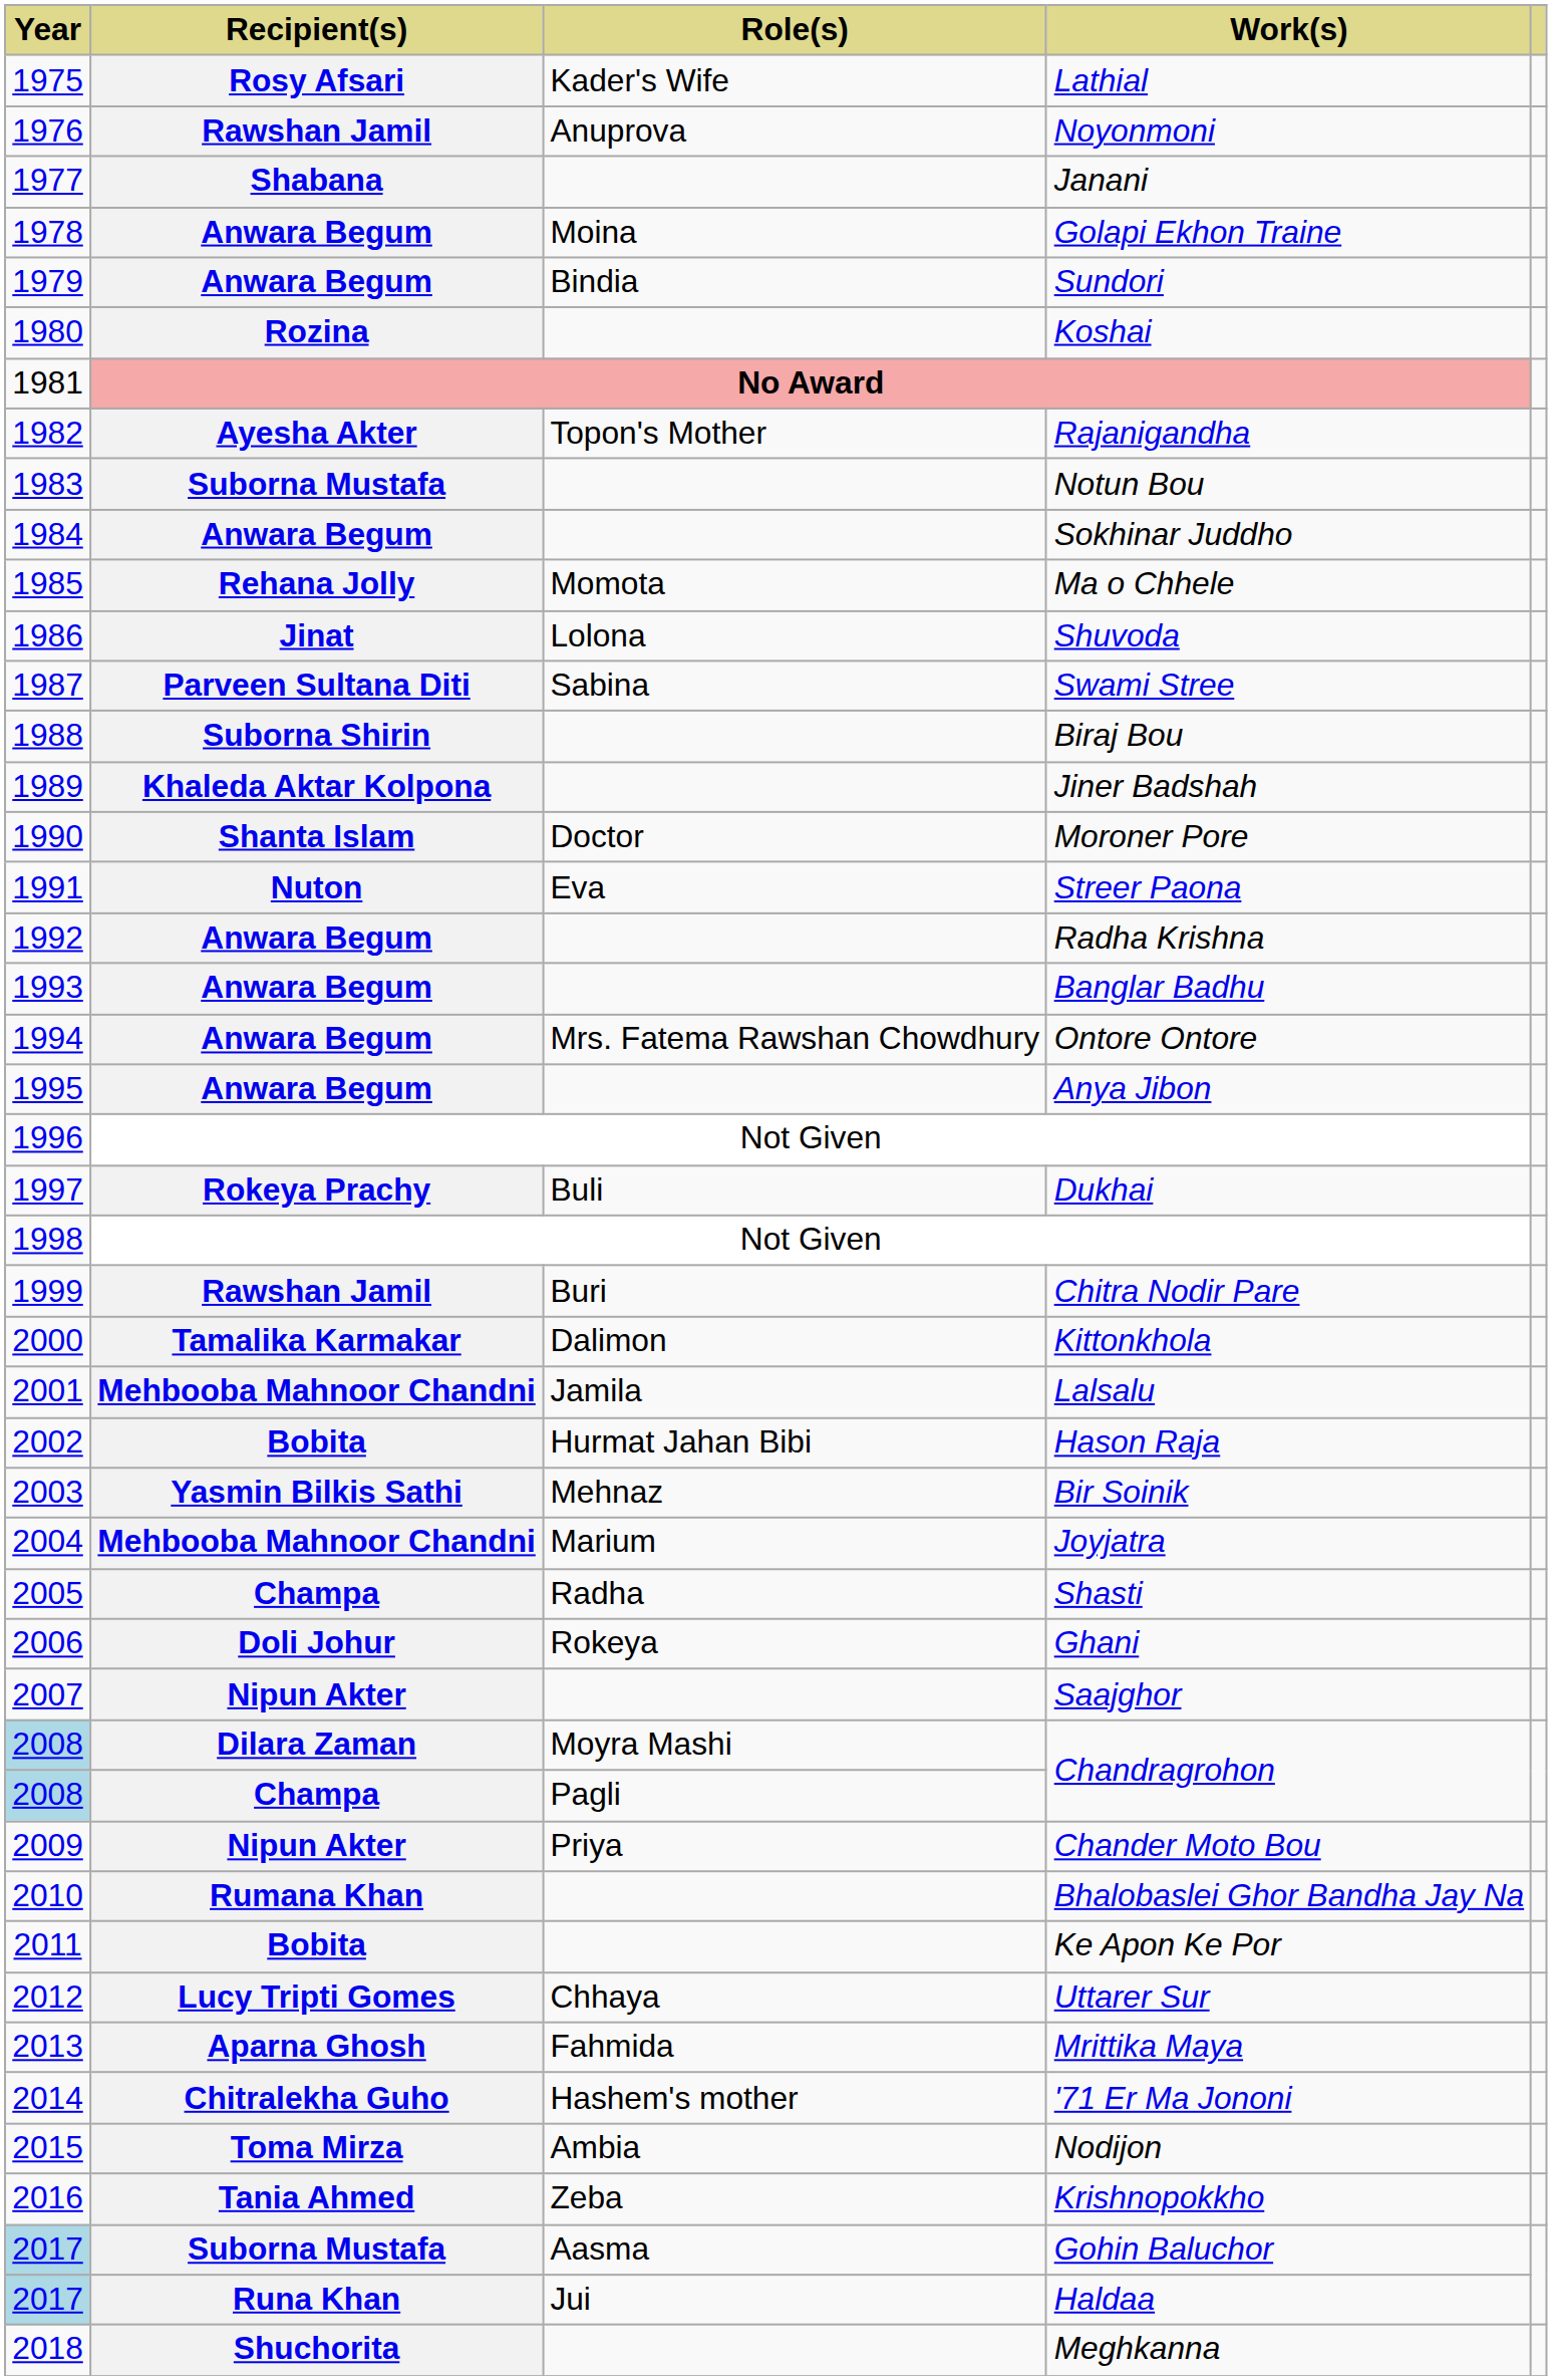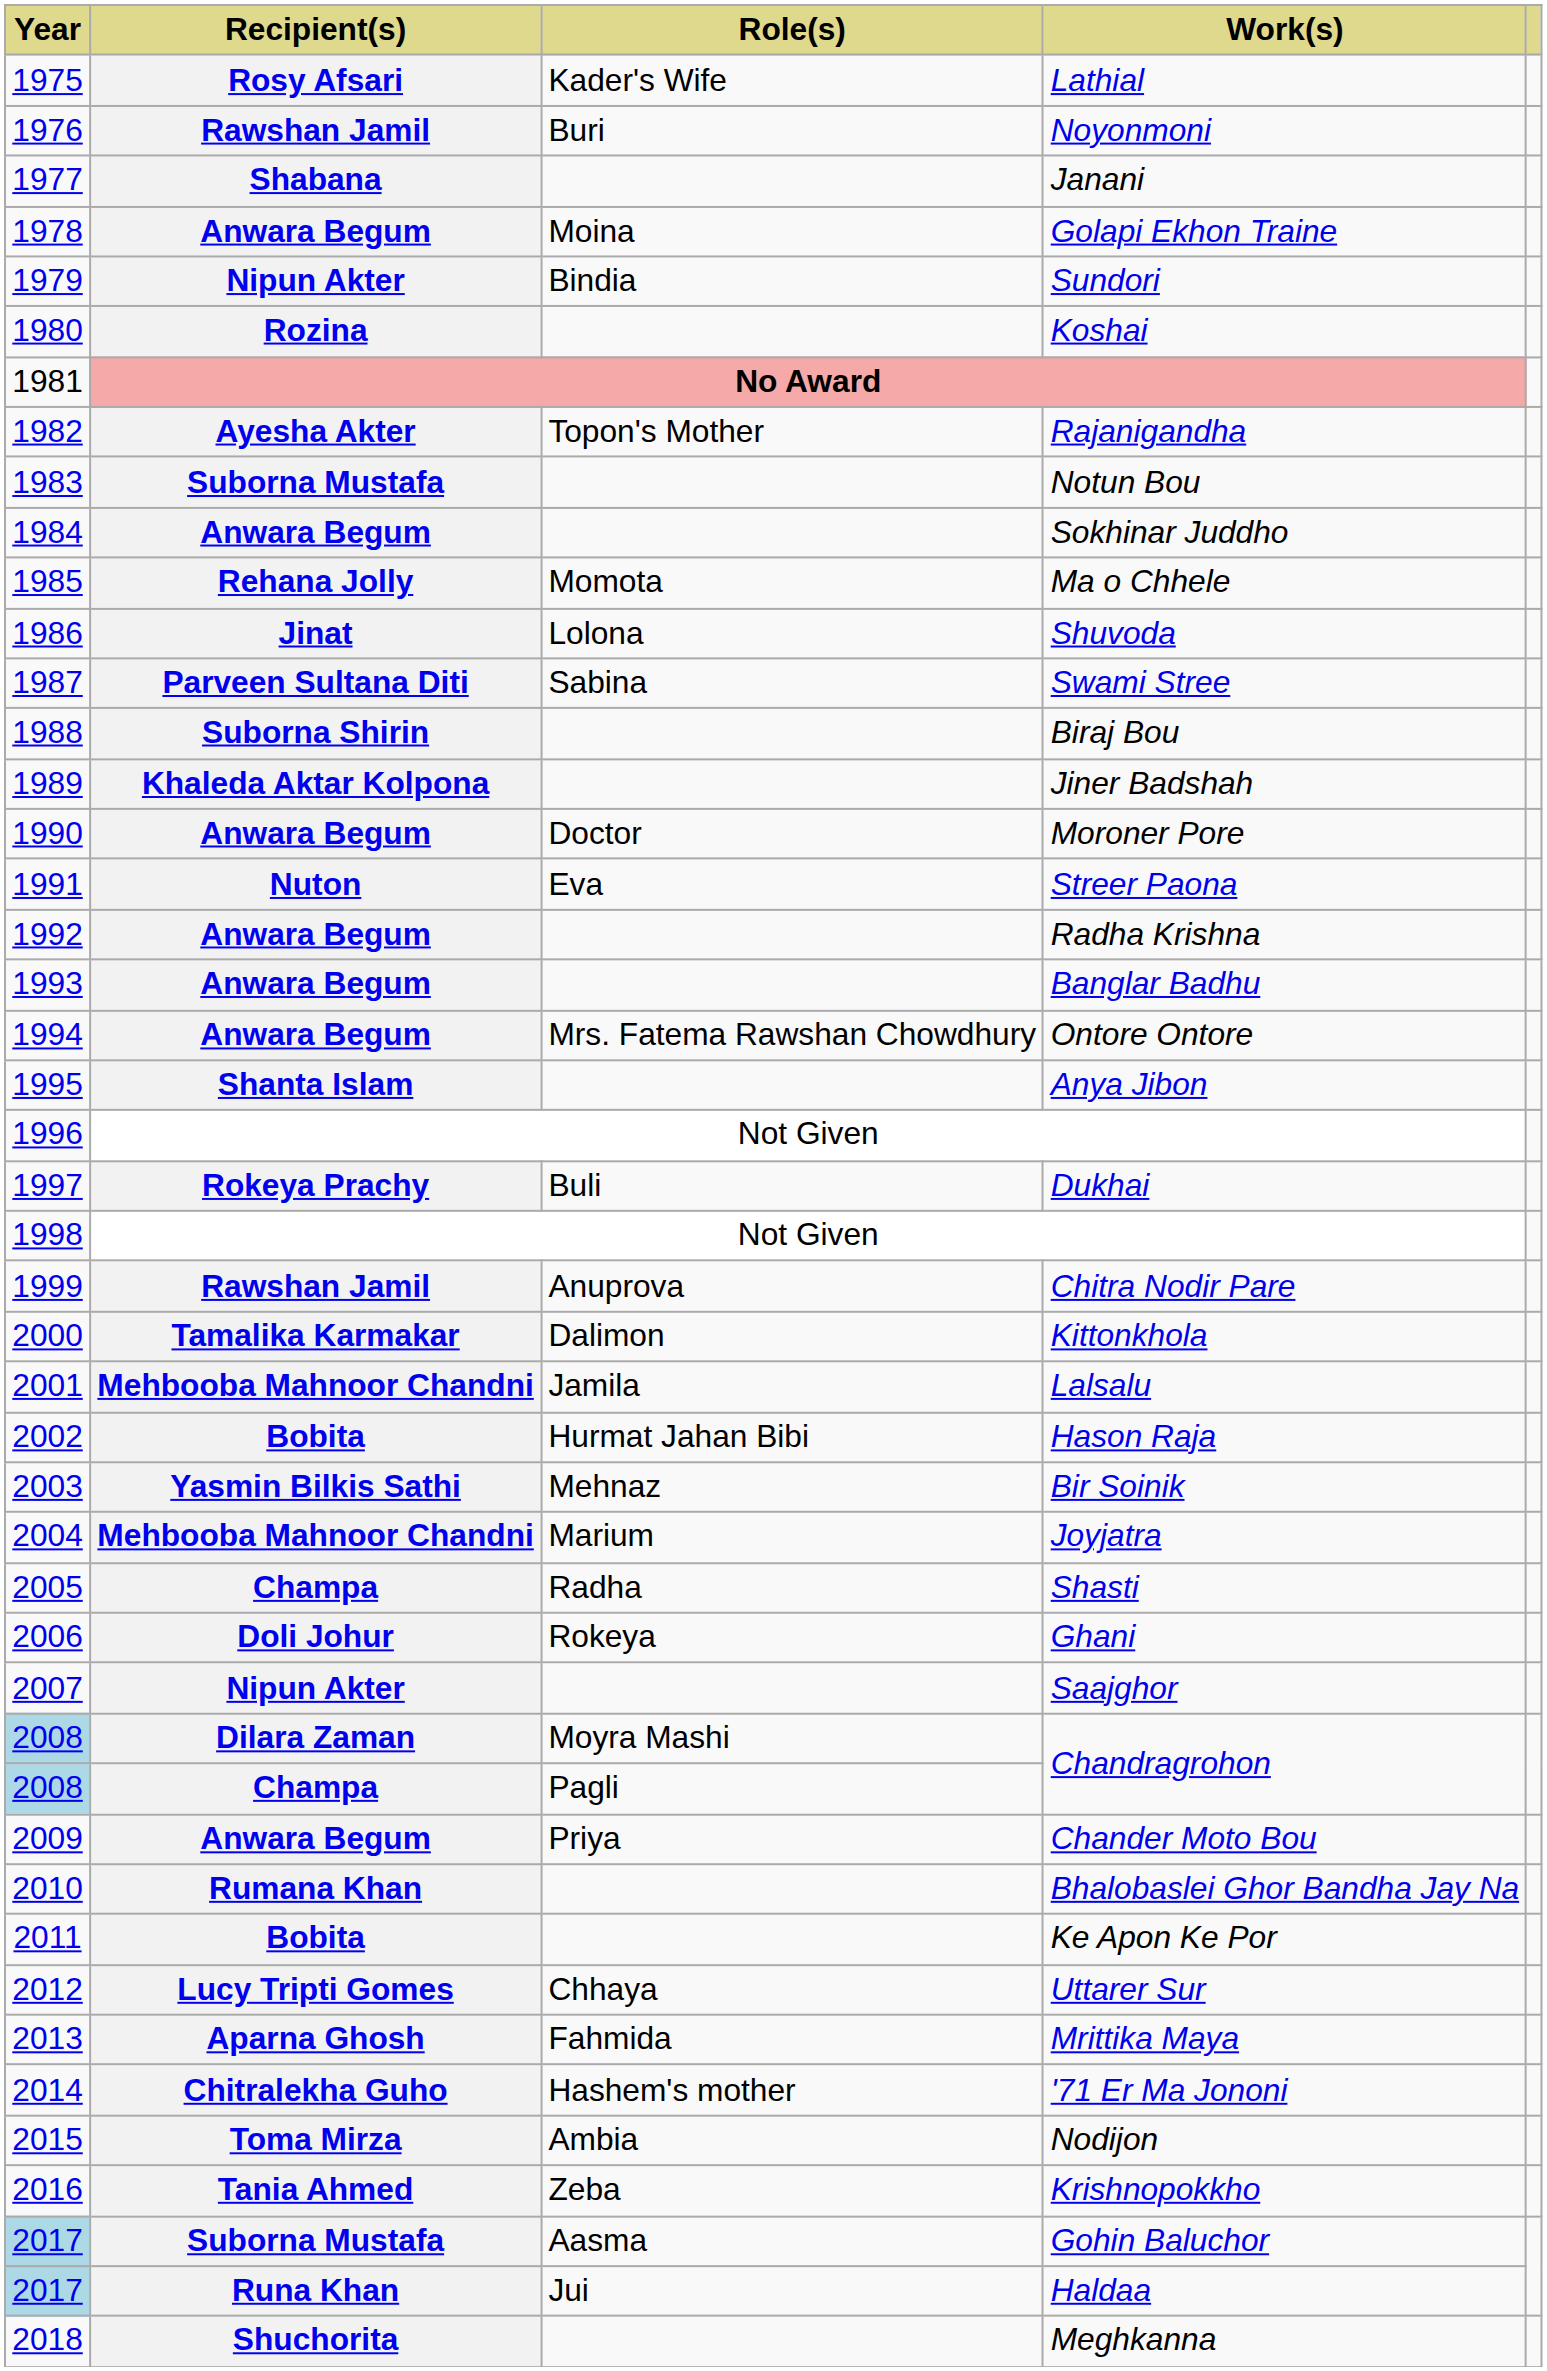Noyonmoni | Role(s): Anuprova -> Buri
Sundori | Recipient(s): Anwara Begum -> Nipun Akter
Moroner Pore | Recipient(s): Shanta Islam -> Anwara Begum
Anya Jibon | Recipient(s): Anwara Begum -> Shanta Islam
Chitra Nodir Pare | Role(s): Buri -> Anuprova
Chander Moto Bou | Recipient(s): Nipun Akter -> Anwara Begum
